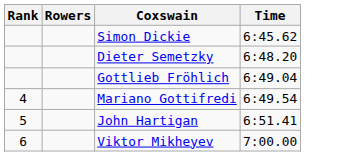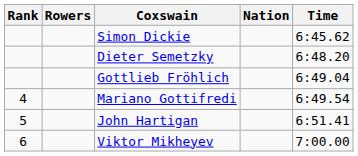+ column: Nation
